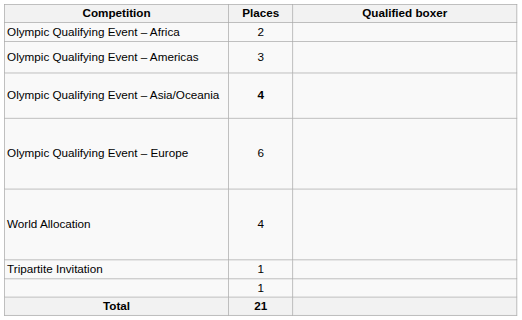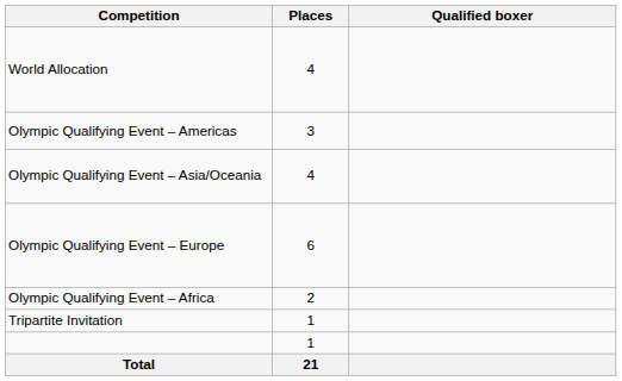rows swapped: Olympic Qualifying Event – Africa <-> World Allocation
Olympic Qualifying Event – Asia/Oceania | Places: bold -> normal
